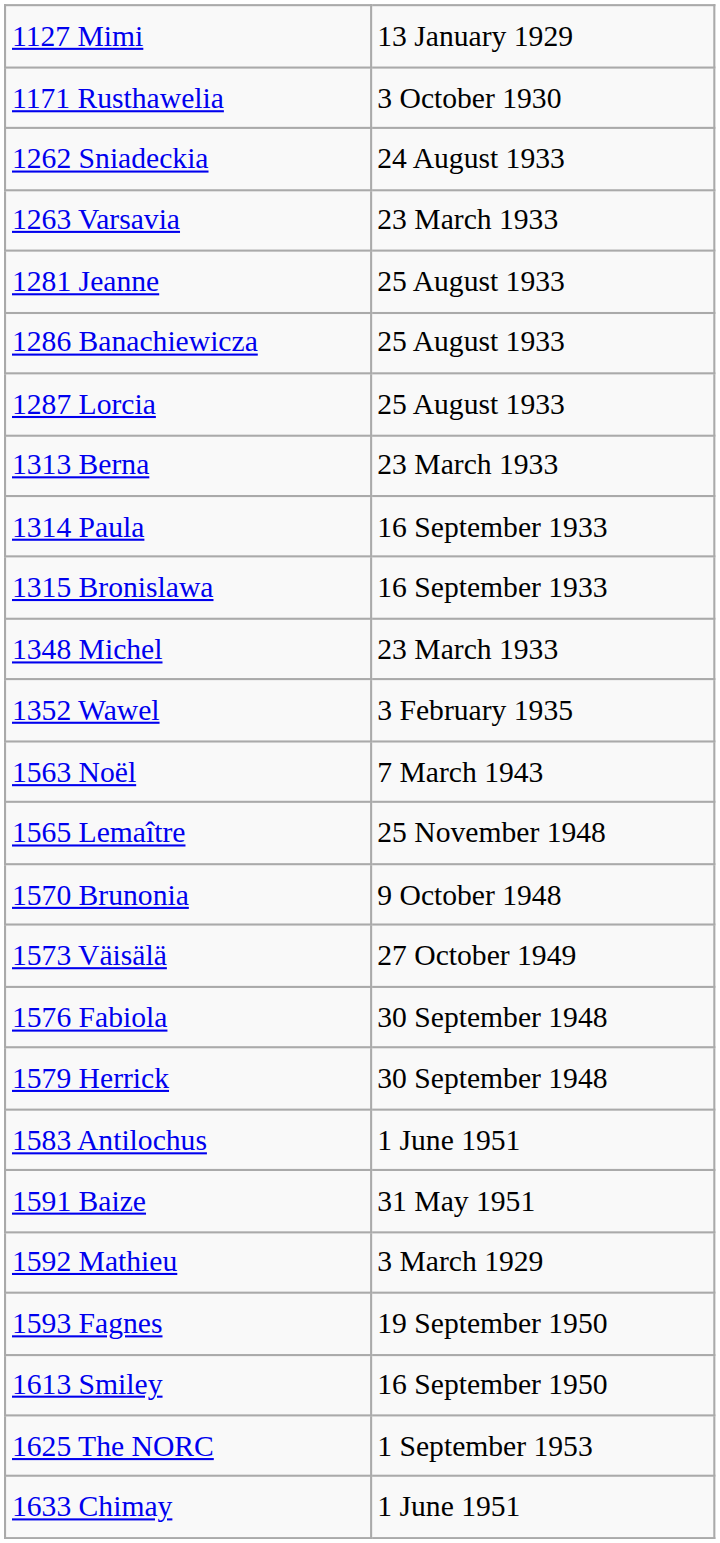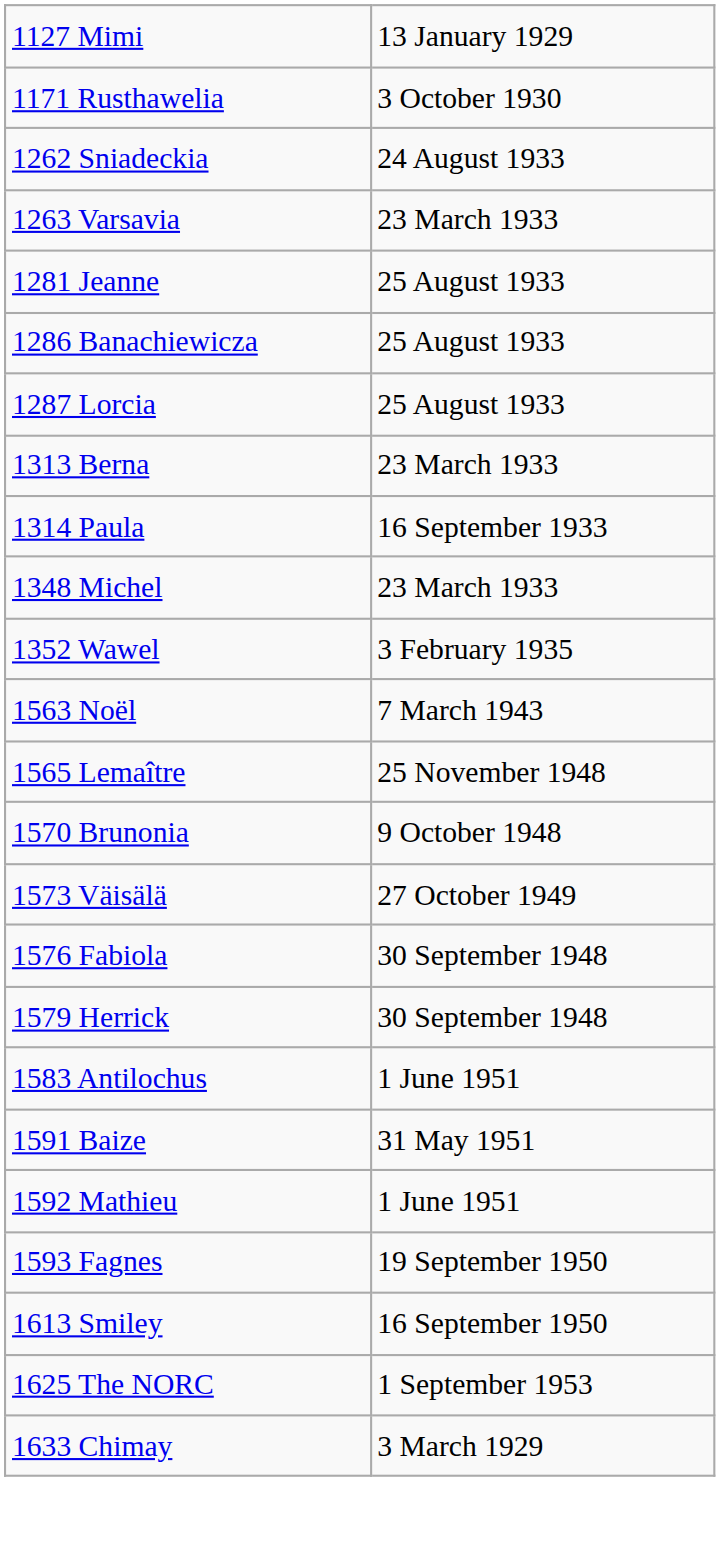- row: 1315 Bronislawa | 16 September 1933
1592 Mathieu | column 2: 3 March 1929 -> 1 June 1951
1633 Chimay | column 2: 1 June 1951 -> 3 March 1929
